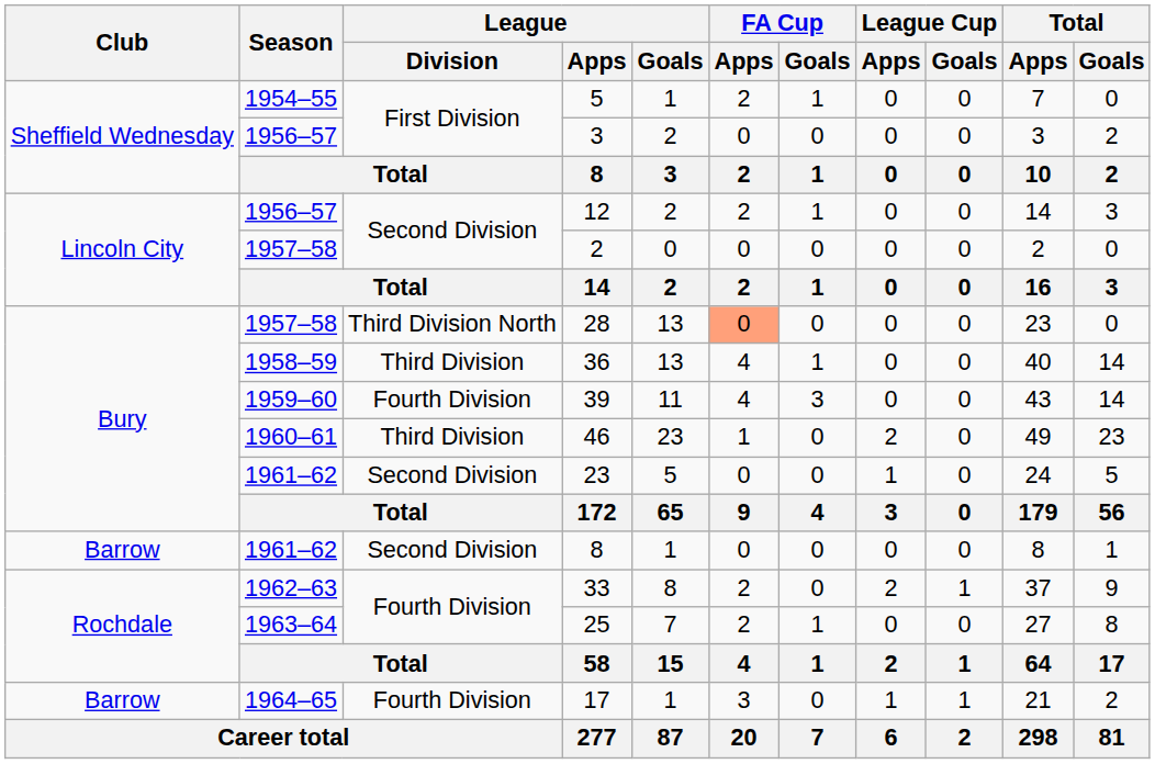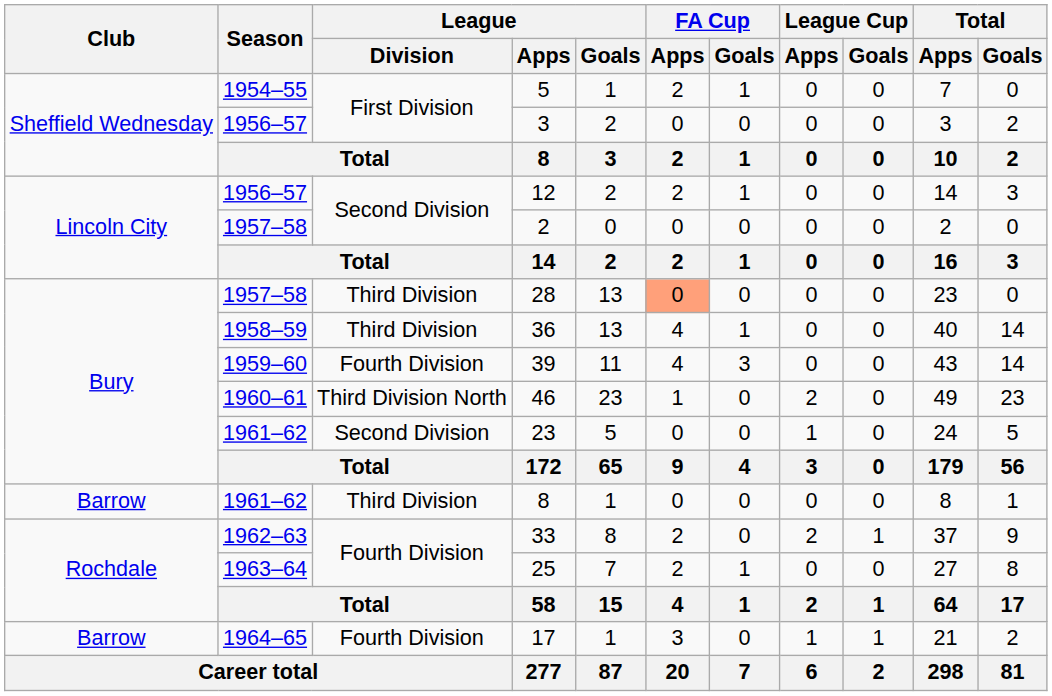28 | League / Division: Third Division North -> Third Division
46 | League / Division: Third Division -> Third Division North
1961–62 / 8 | League / Division: Second Division -> Third Division
